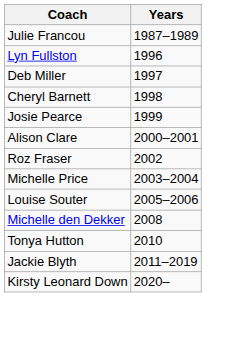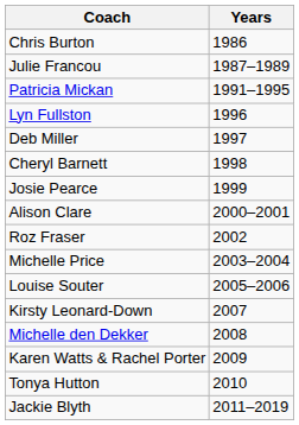+ row: Chris Burton | 1986
+ row: Patricia Mickan | 1991–1995
+ row: Kirsty Leonard-Down | 2007
+ row: Karen Watts & Rachel Porter | 2009
- row: Kirsty Leonard Down | 2020–
